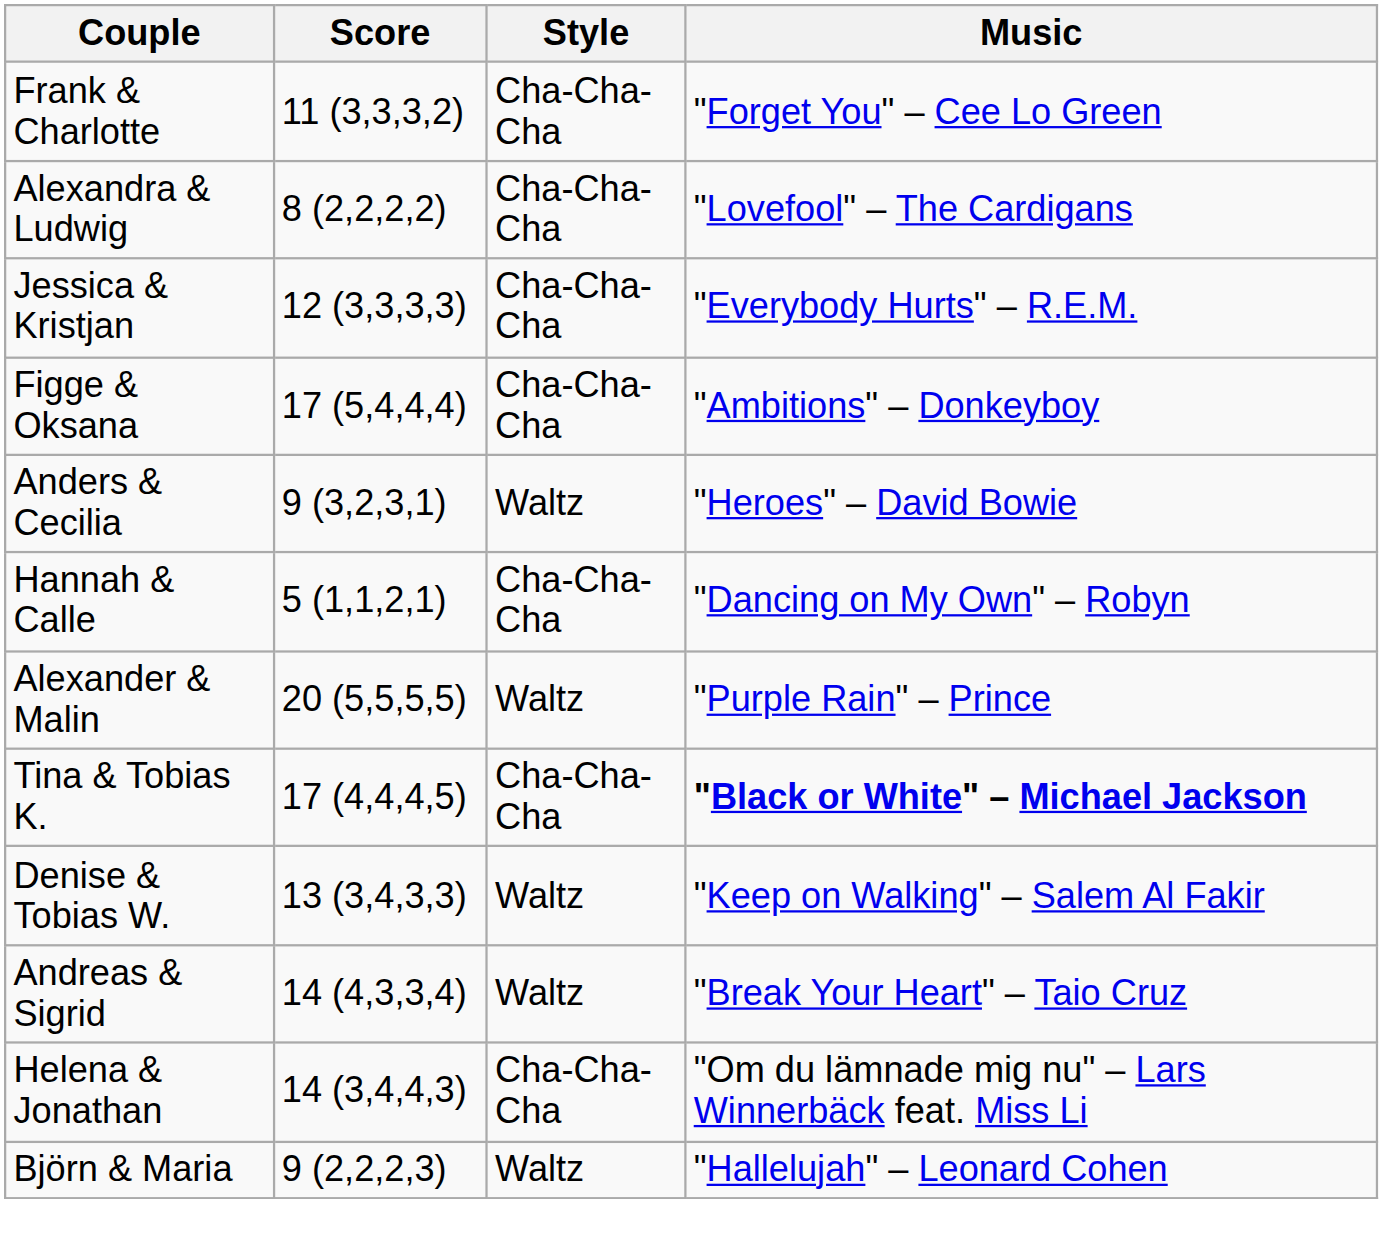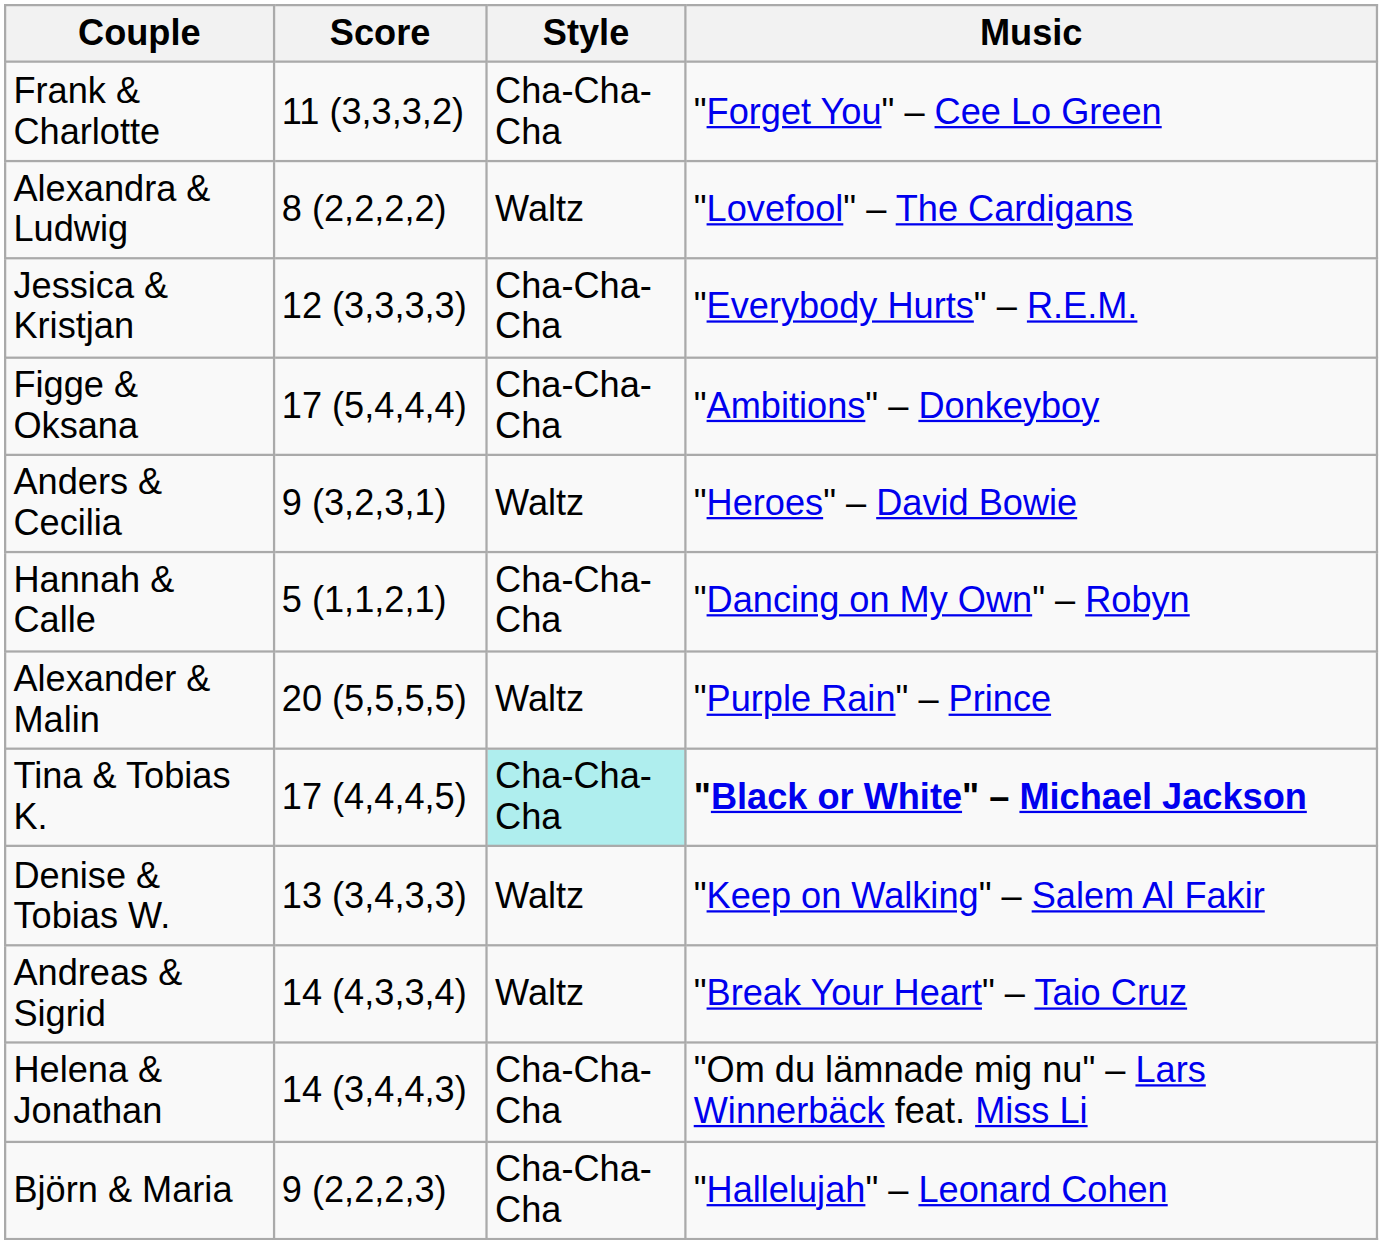Alexandra & Ludwig | Style: Cha-Cha-Cha -> Waltz
Tina & Tobias K. | Style: no background -> paleturquoise background
Björn & Maria | Style: Waltz -> Cha-Cha-Cha
